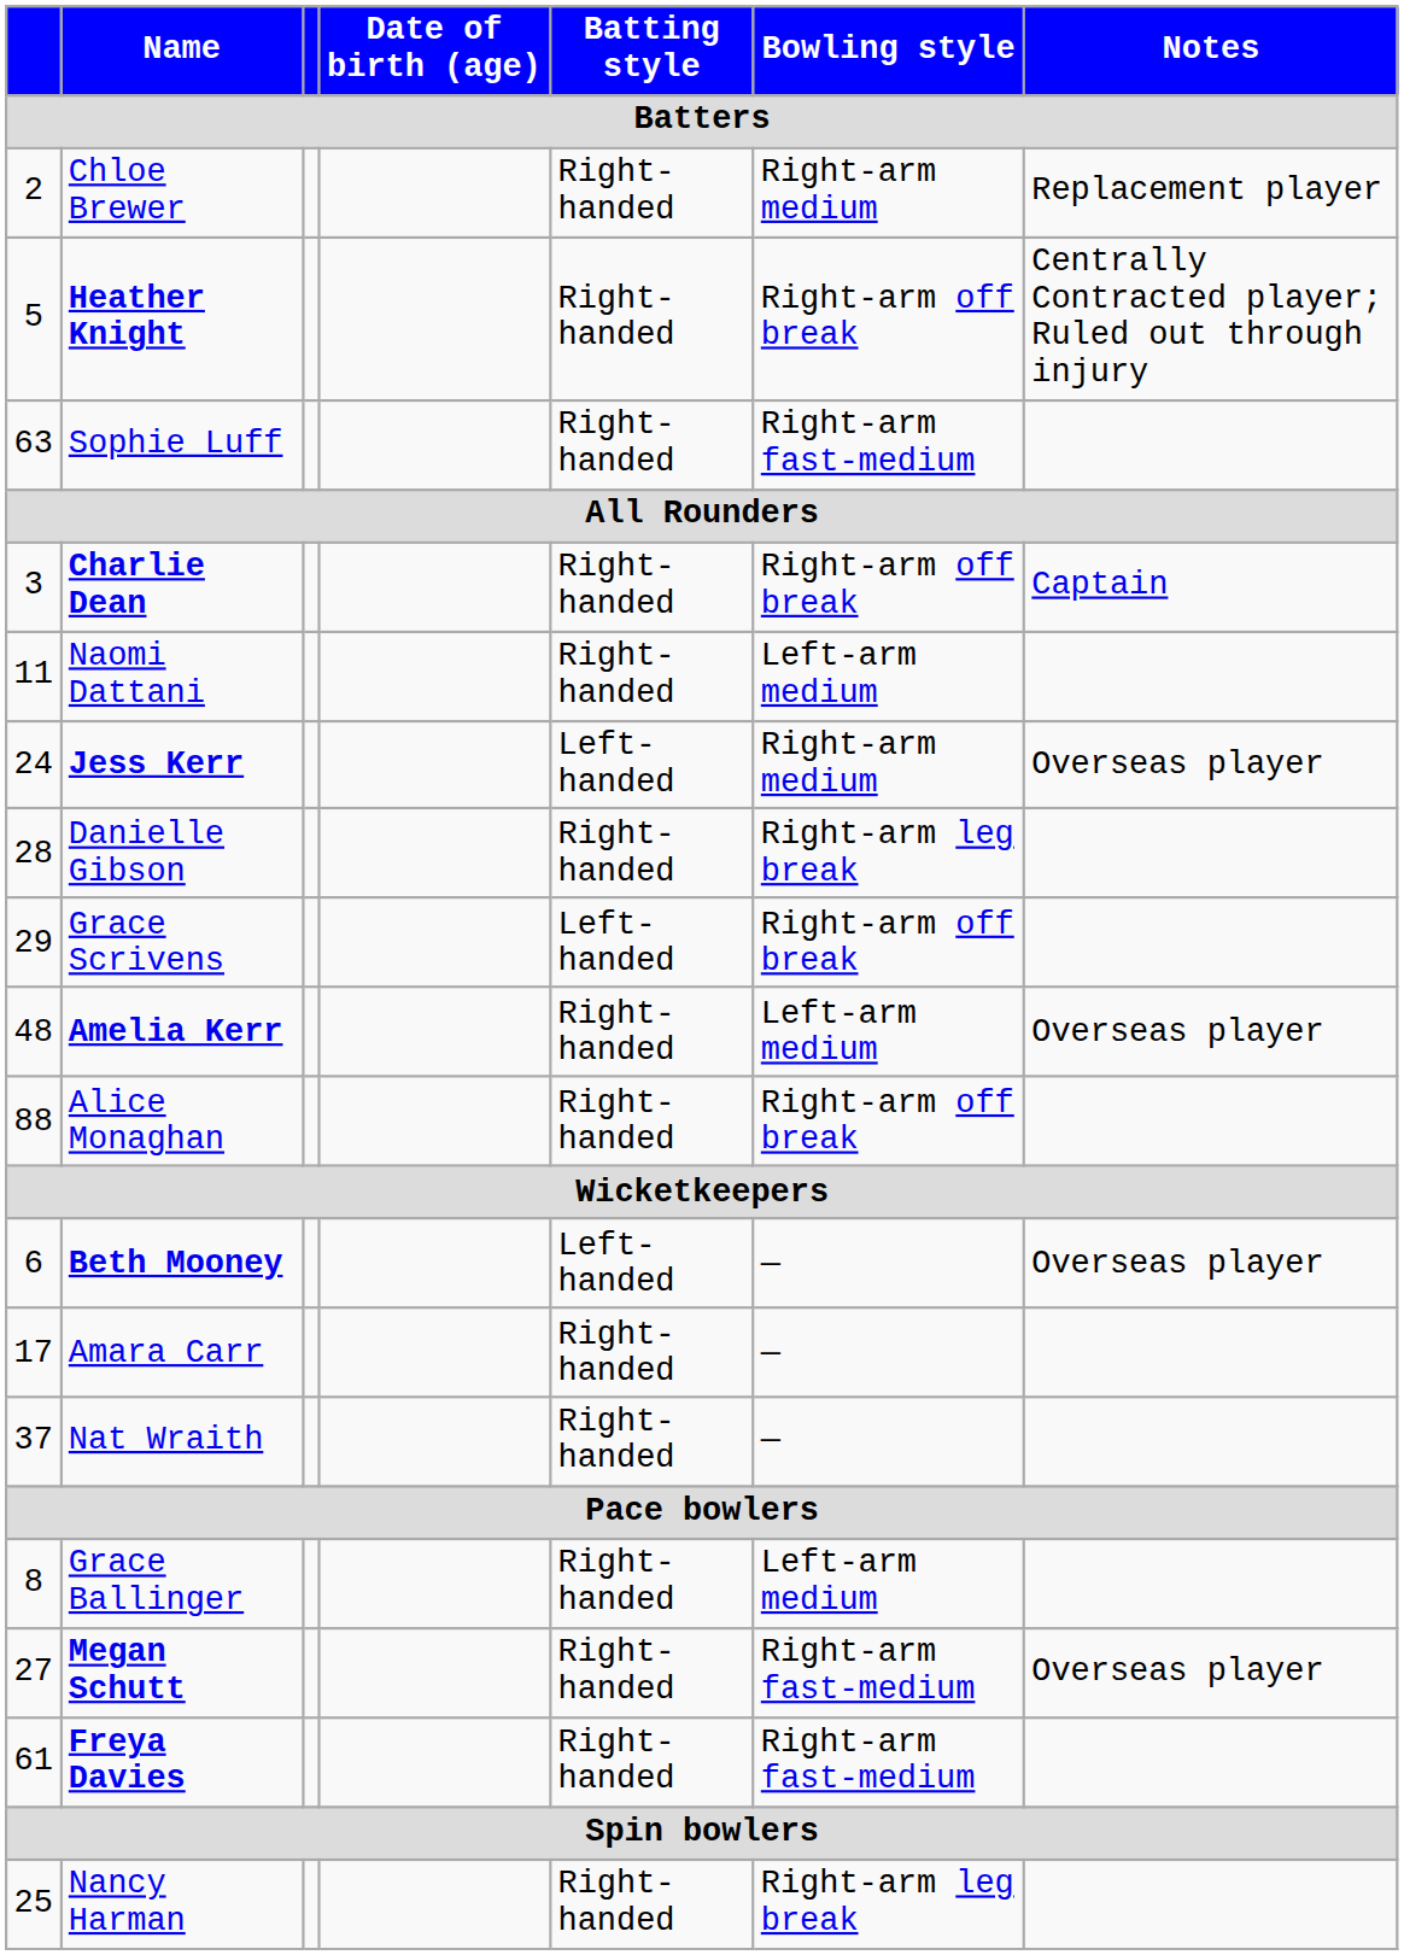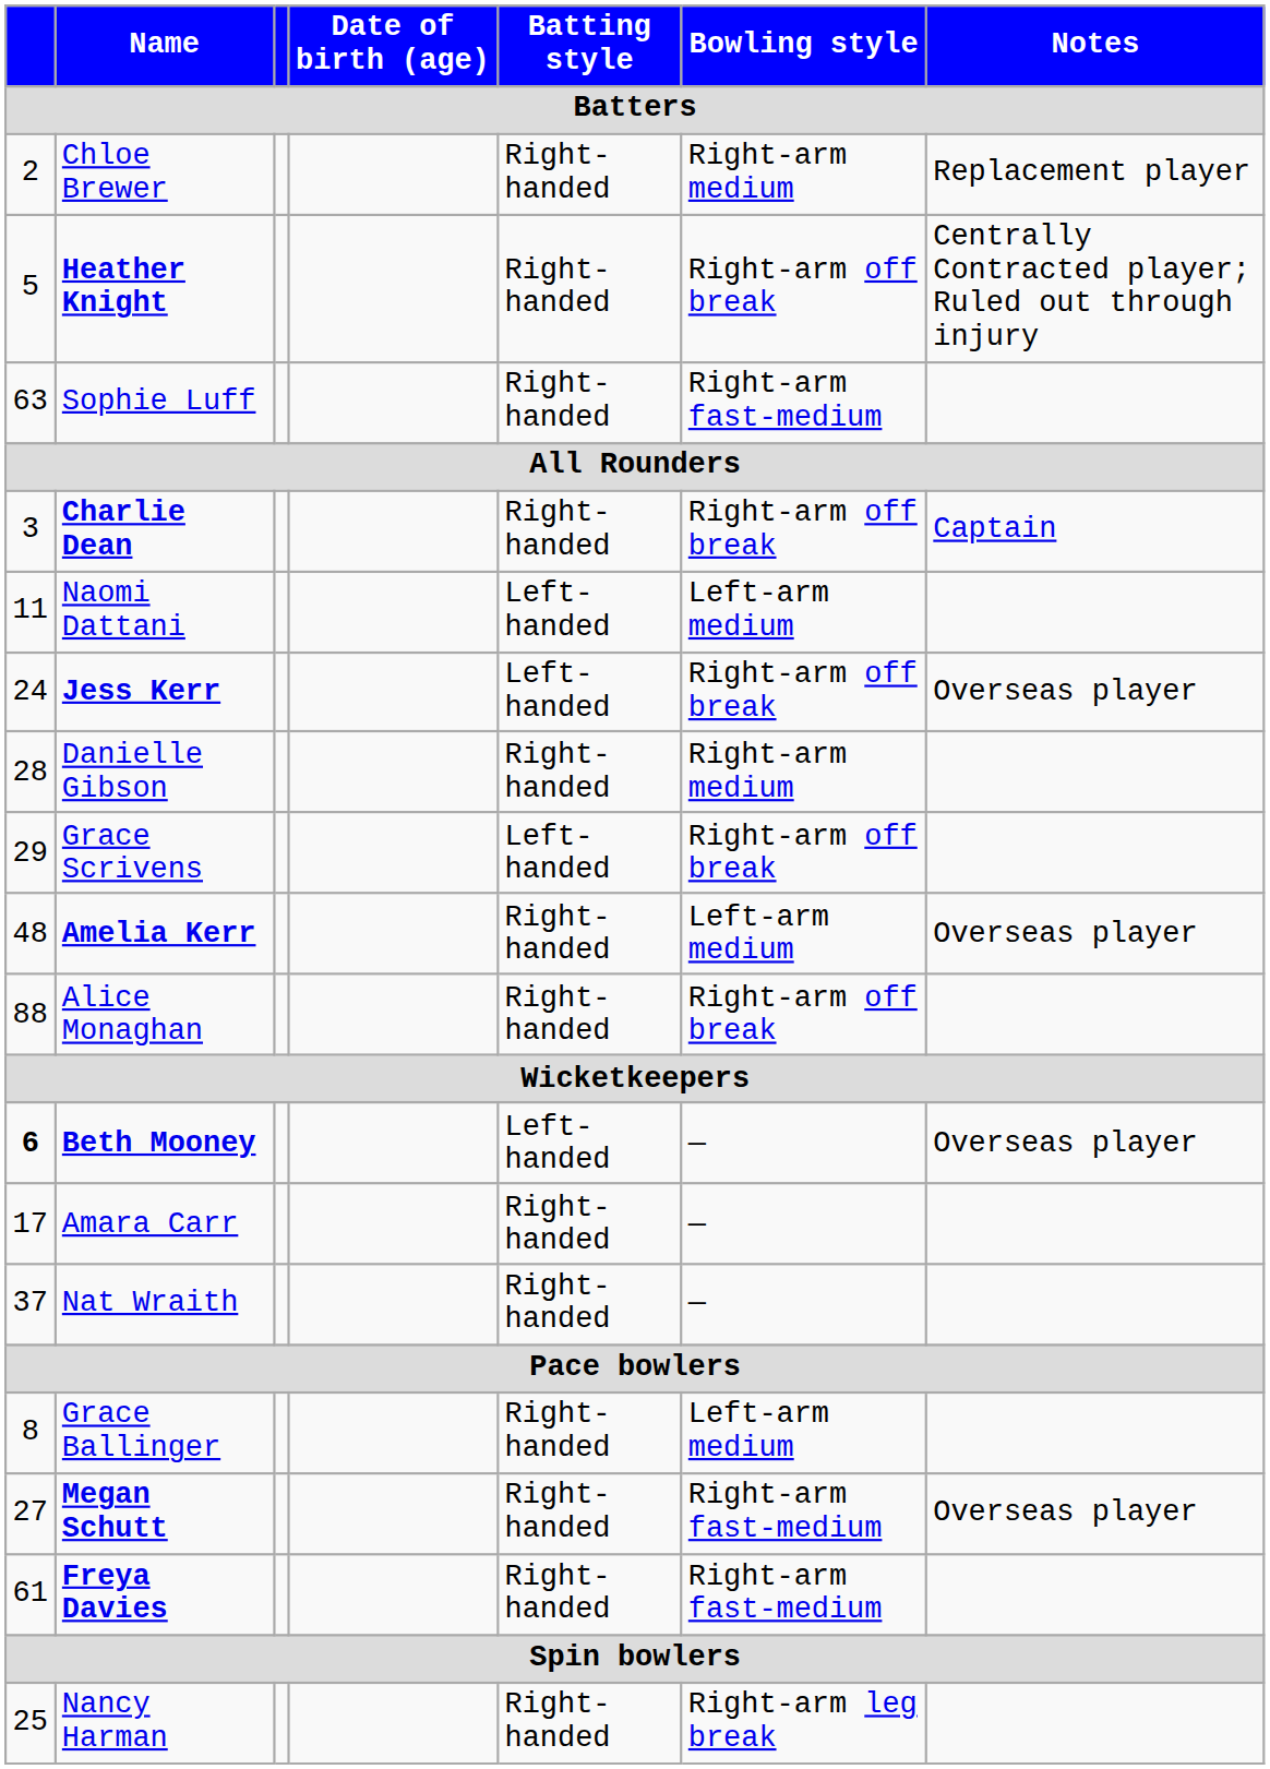Naomi Dattani | Batting style: Right-handed -> Left-handed
Jess Kerr | Bowling style: Right-arm medium -> Right-arm off break
Danielle Gibson | Bowling style: Right-arm leg break -> Right-arm medium
Beth Mooney | column 1: normal -> bold
